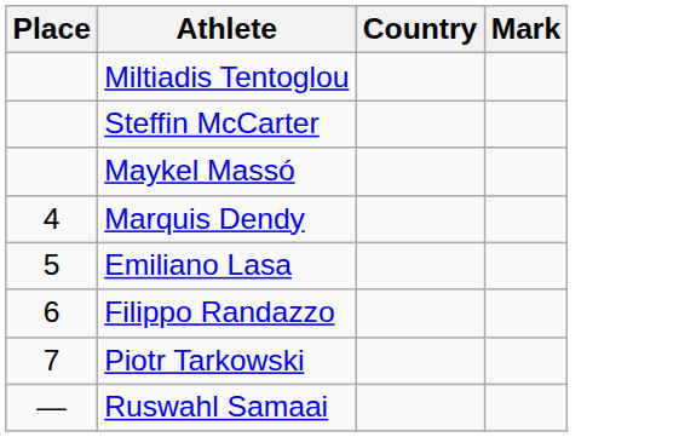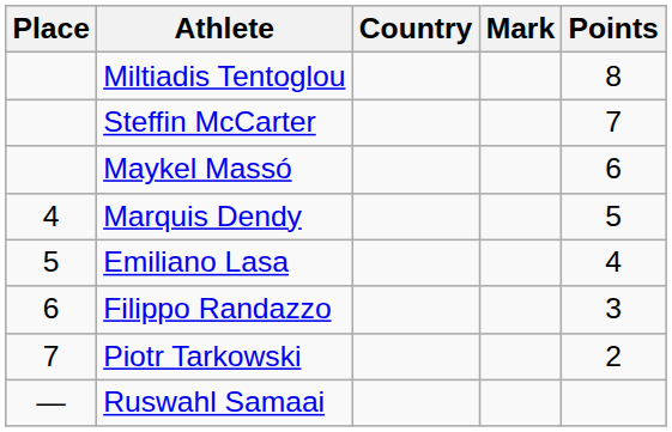+ column: Points | 8 | 7 | 6 | 5 | 4 | 3 | 2
